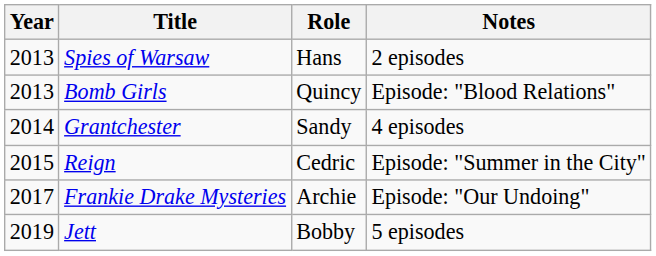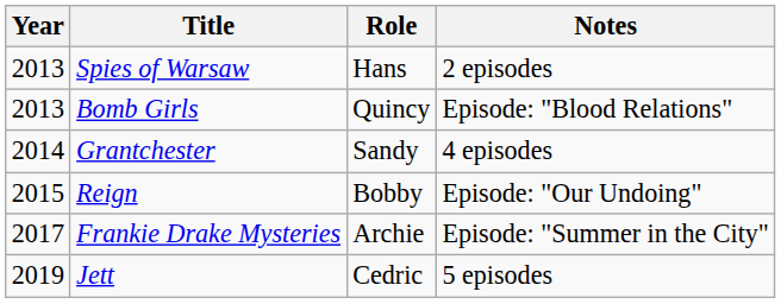Reign | Role: Cedric -> Bobby
Reign | Notes: Episode: "Summer in the City" -> Episode: "Our Undoing"
Frankie Drake Mysteries | Notes: Episode: "Our Undoing" -> Episode: "Summer in the City"
Jett | Role: Bobby -> Cedric
